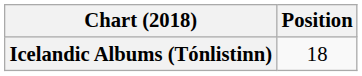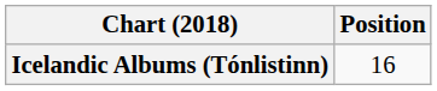Icelandic Albums (Tónlistinn) | Position: 18 -> 16
